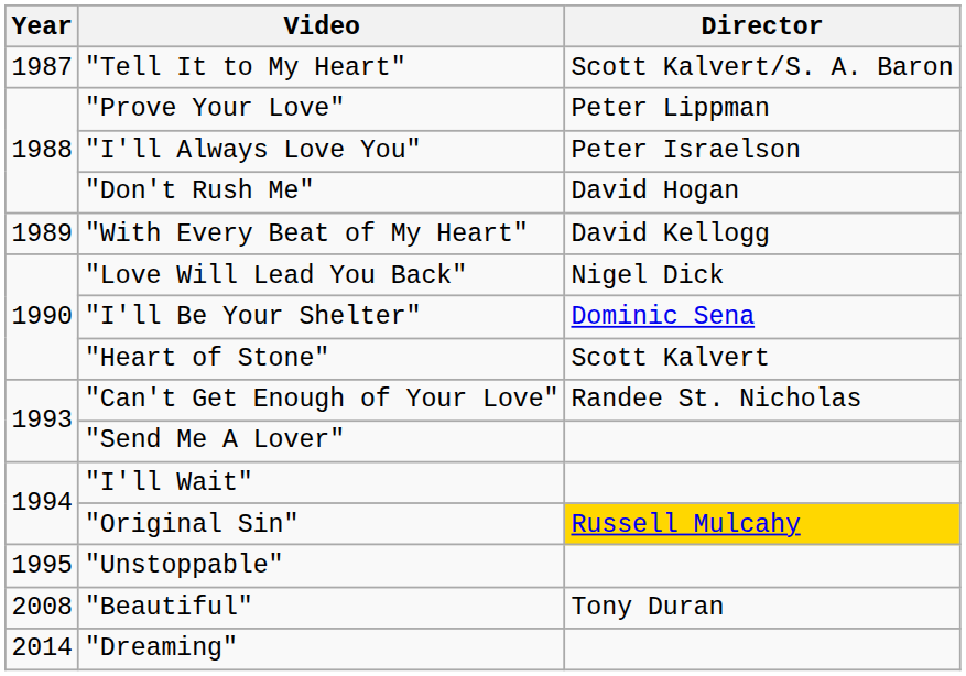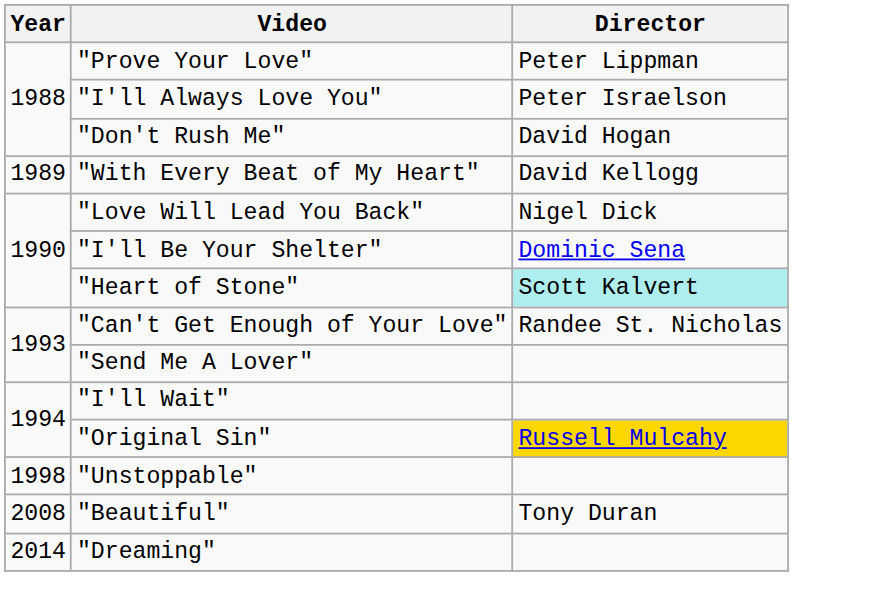- row: 1987 | "Tell It to My Heart" | Scott Kalvert/S. A. Baron
"Heart of Stone" | Director: no background -> paleturquoise background
"Unstoppable" | Year: 1995 -> 1998
